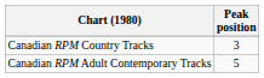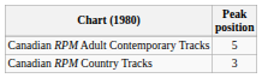rows swapped: Canadian RPM Country Tracks <-> Canadian RPM Adult Contemporary Tracks
